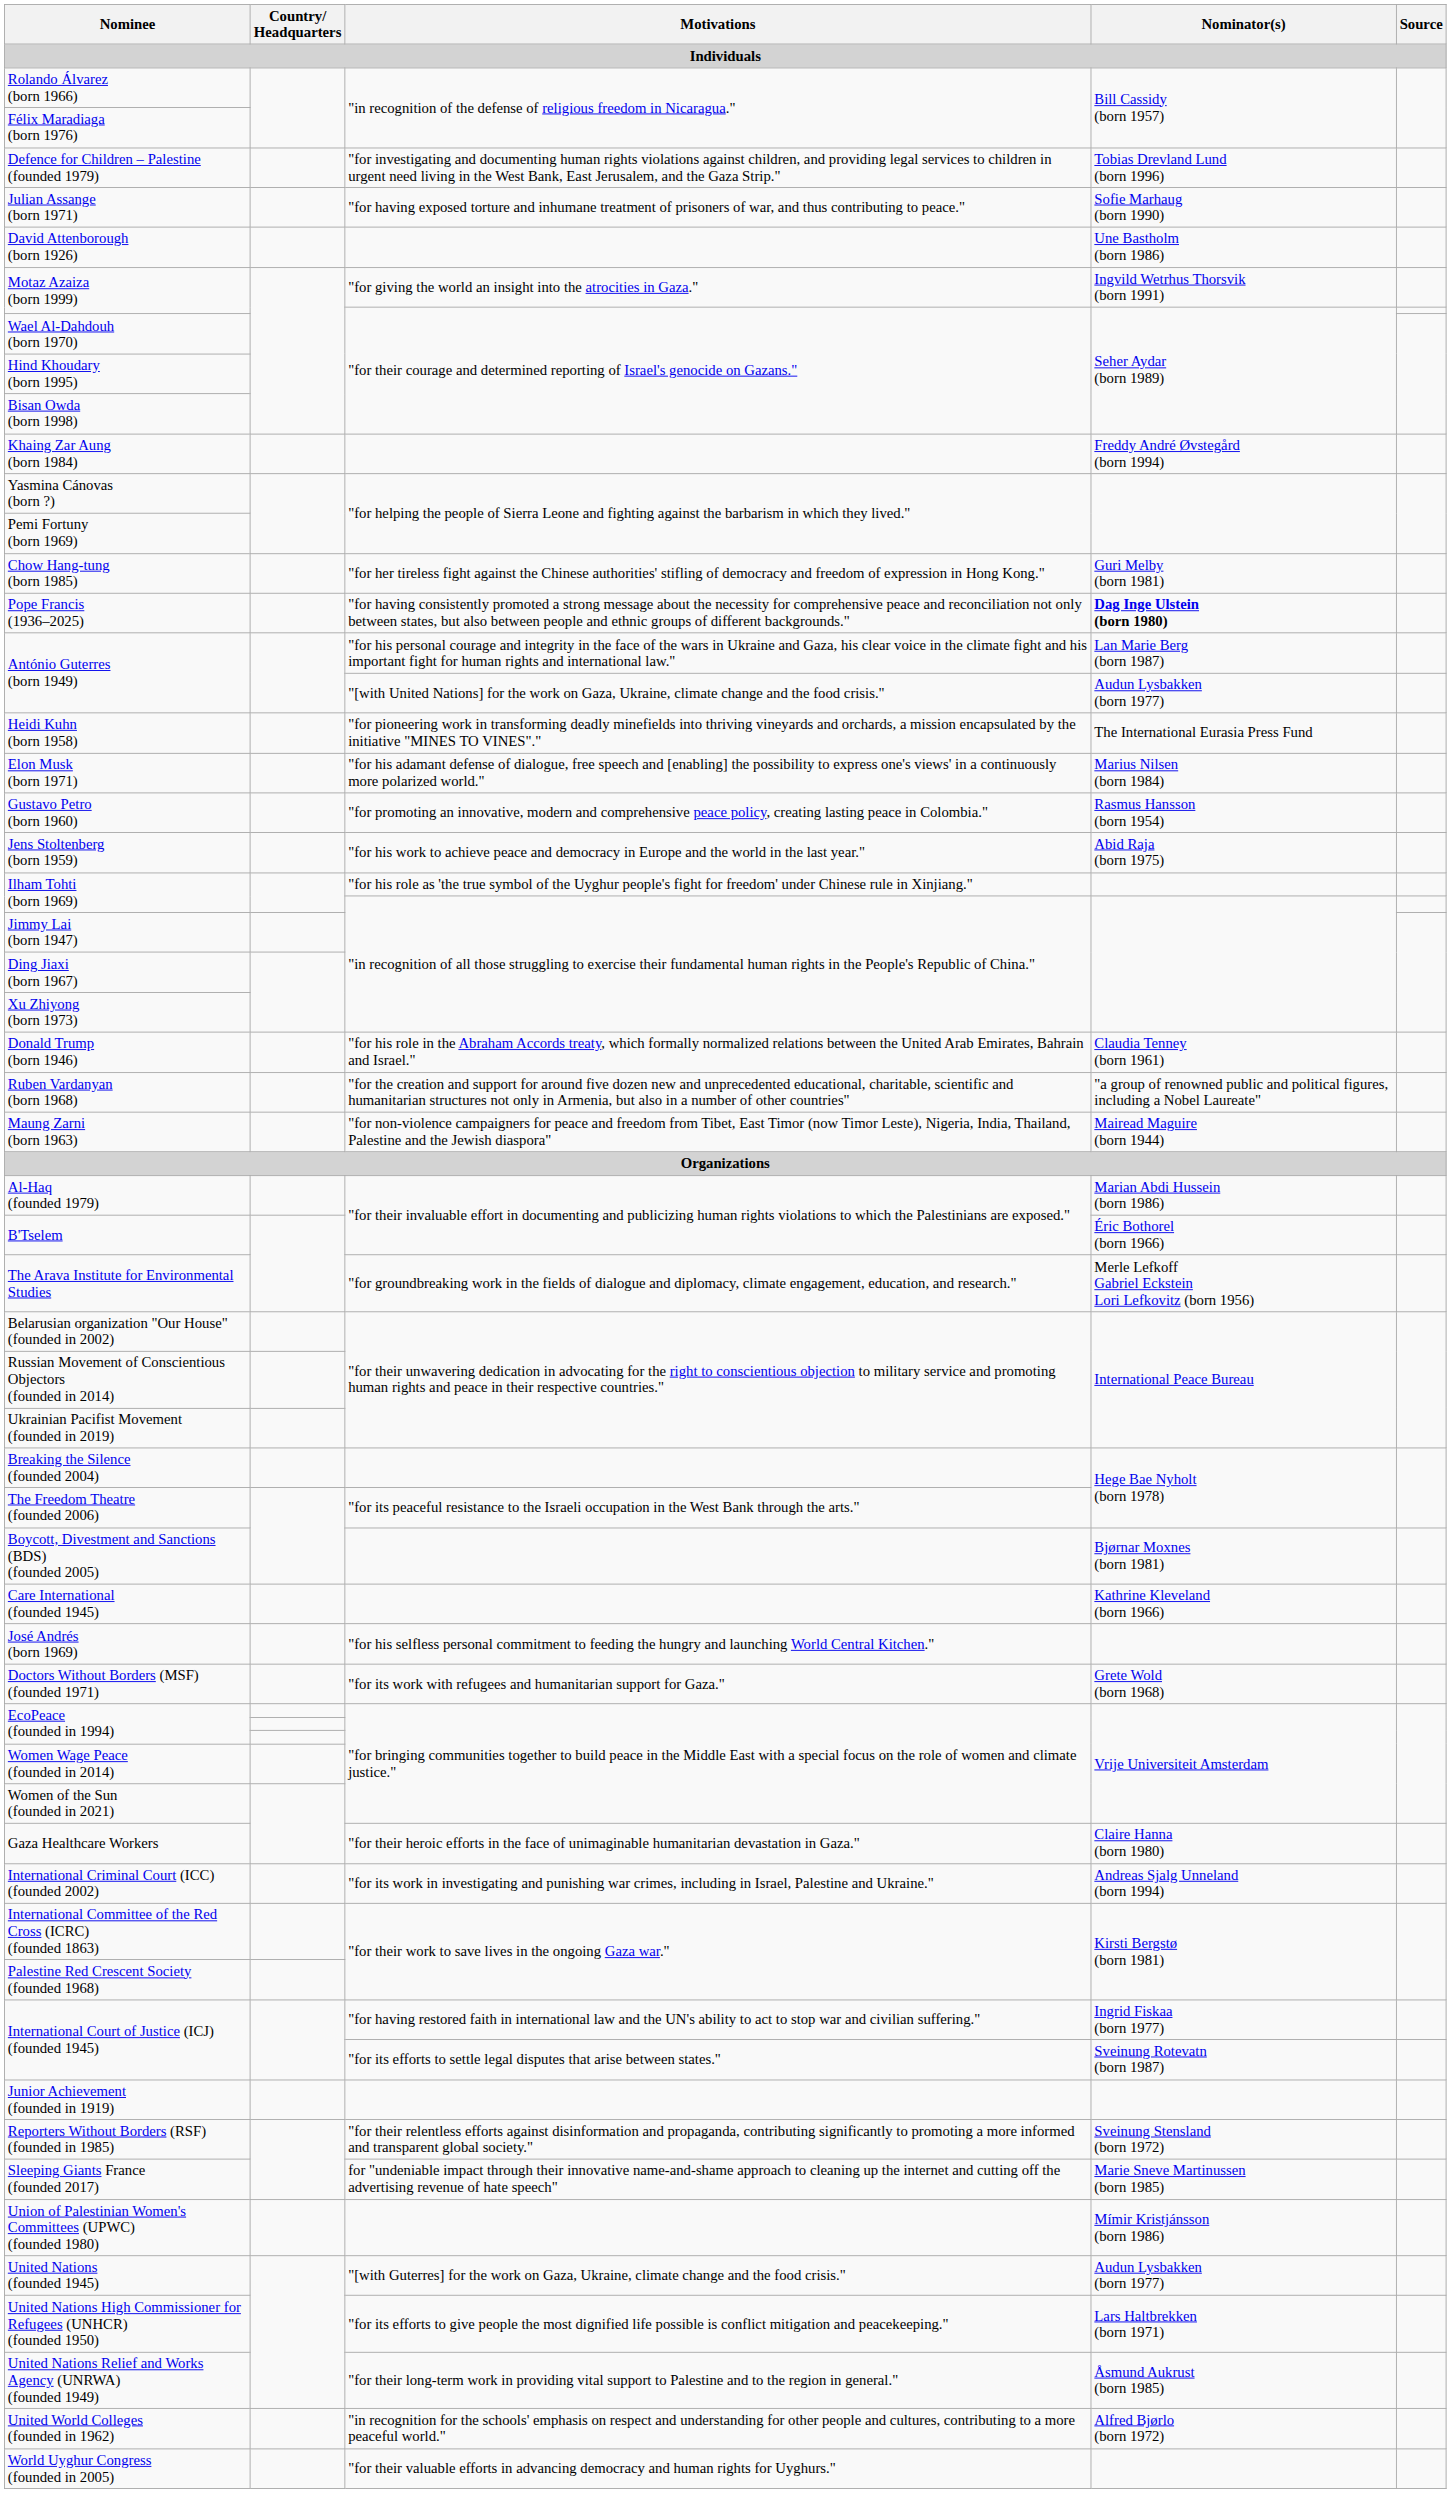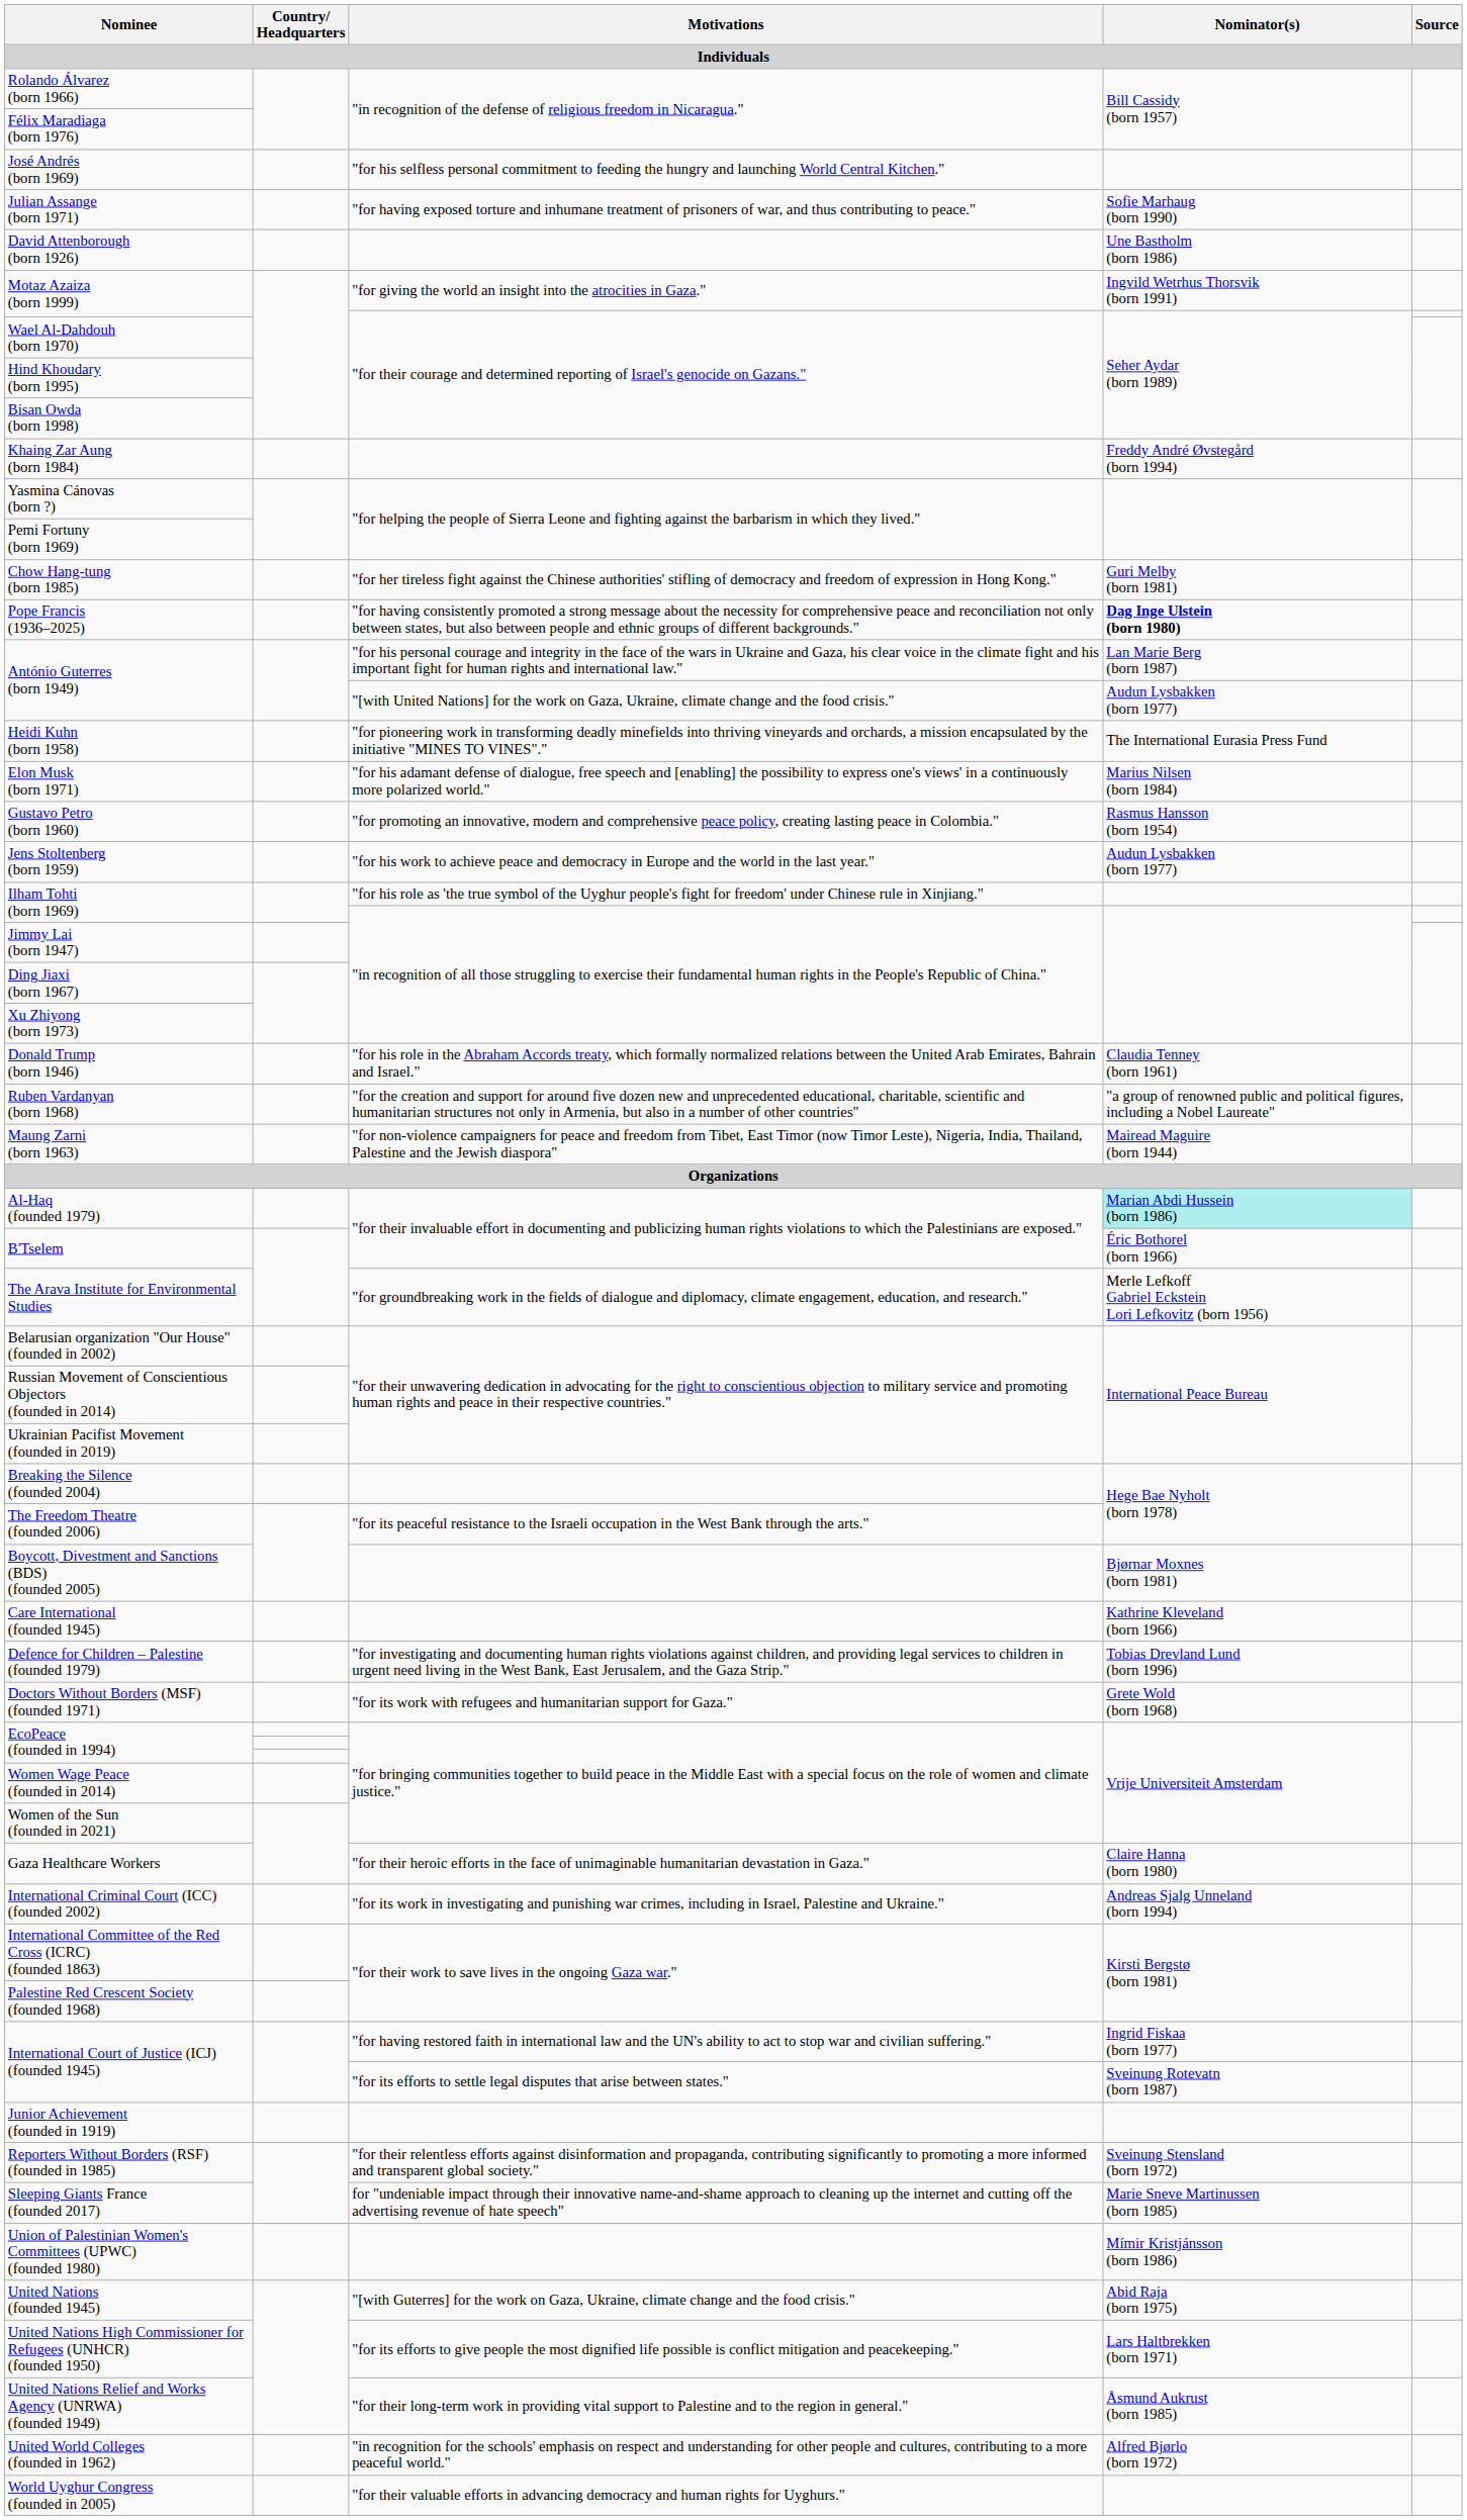rows swapped: José Andrés (born 1969) <-> Defence for Children – Palestine (founded 1979)
Jens Stoltenberg (born 1959) | Nominator(s): Abid Raja (born 1975) -> Audun Lysbakken (born 1977)
Al-Haq (founded 1979) | Nominator(s): no background -> paleturquoise background
United Nations (founded 1945) | Nominator(s): Audun Lysbakken (born 1977) -> Abid Raja (born 1975)
